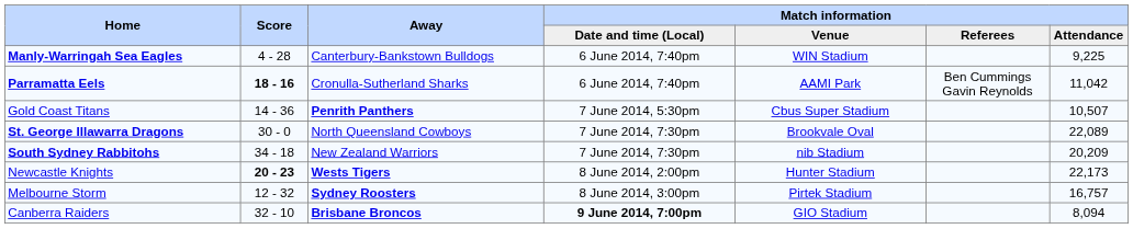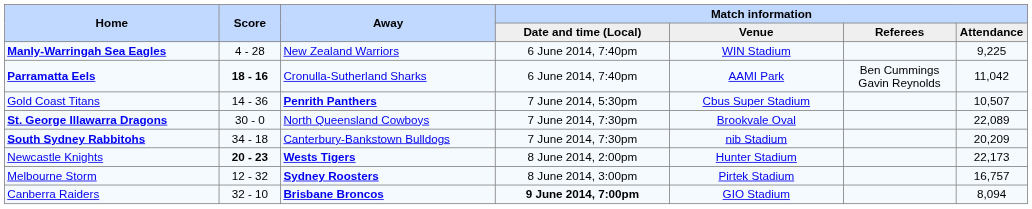Manly-Warringah Sea Eagles | Away: Canterbury-Bankstown Bulldogs -> New Zealand Warriors
South Sydney Rabbitohs | Away: New Zealand Warriors -> Canterbury-Bankstown Bulldogs
